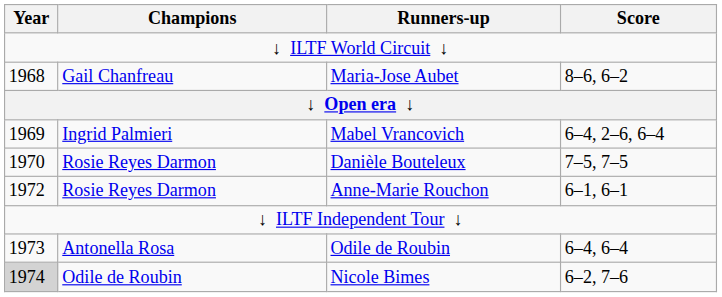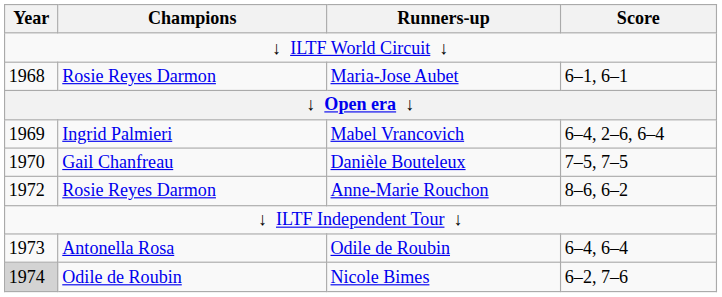Maria-Jose Aubet | Champions: Gail Chanfreau -> Rosie Reyes Darmon
Maria-Jose Aubet | Score: 8–6, 6–2 -> 6–1, 6–1
Danièle Bouteleux | Champions: Rosie Reyes Darmon -> Gail Chanfreau
Anne-Marie Rouchon | Score: 6–1, 6–1 -> 8–6, 6–2
